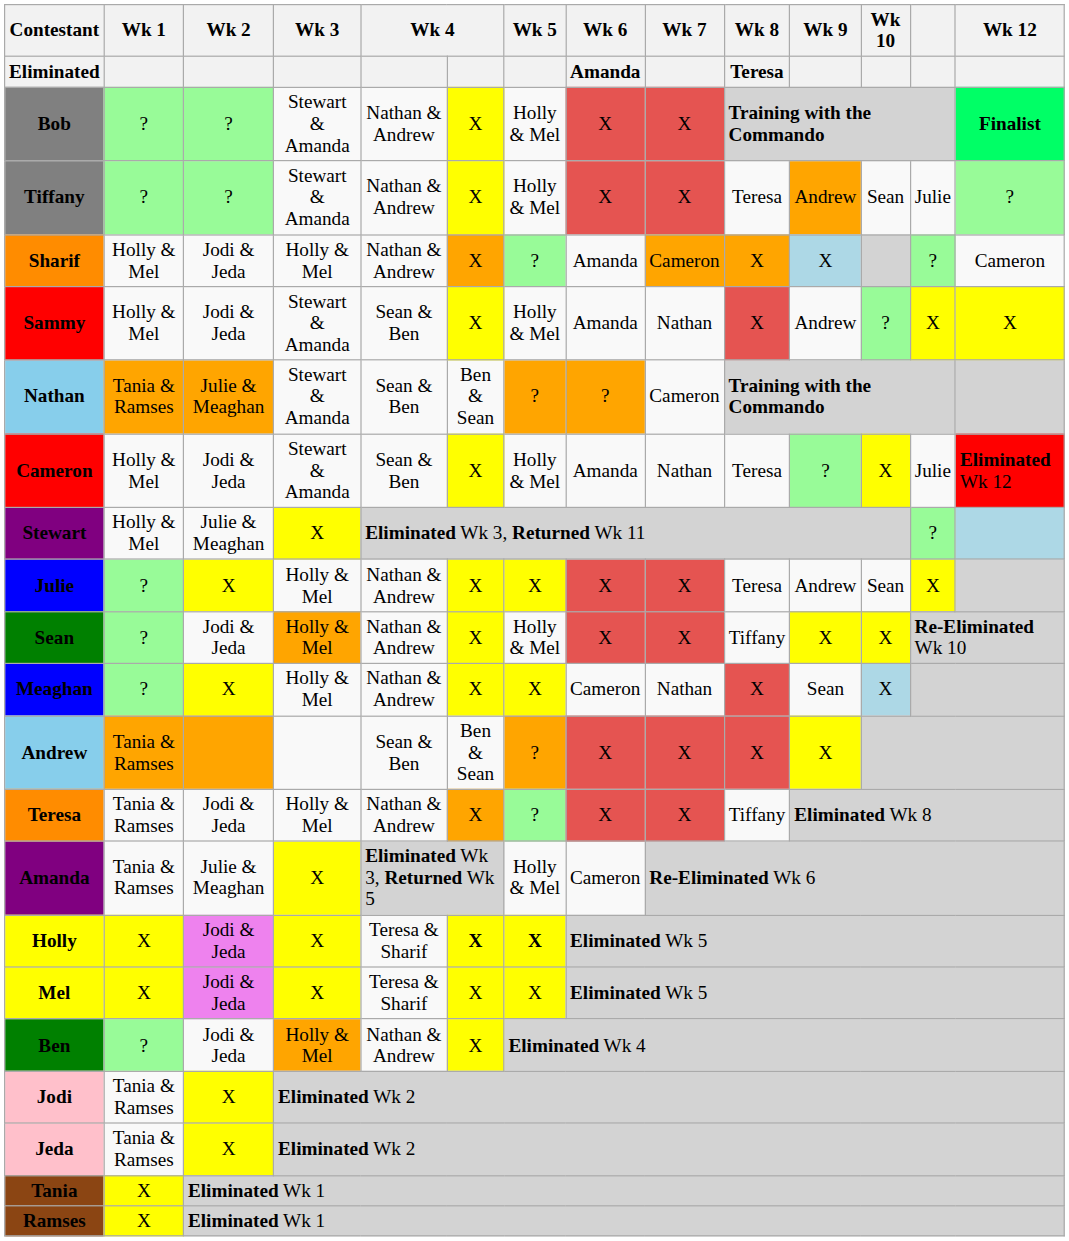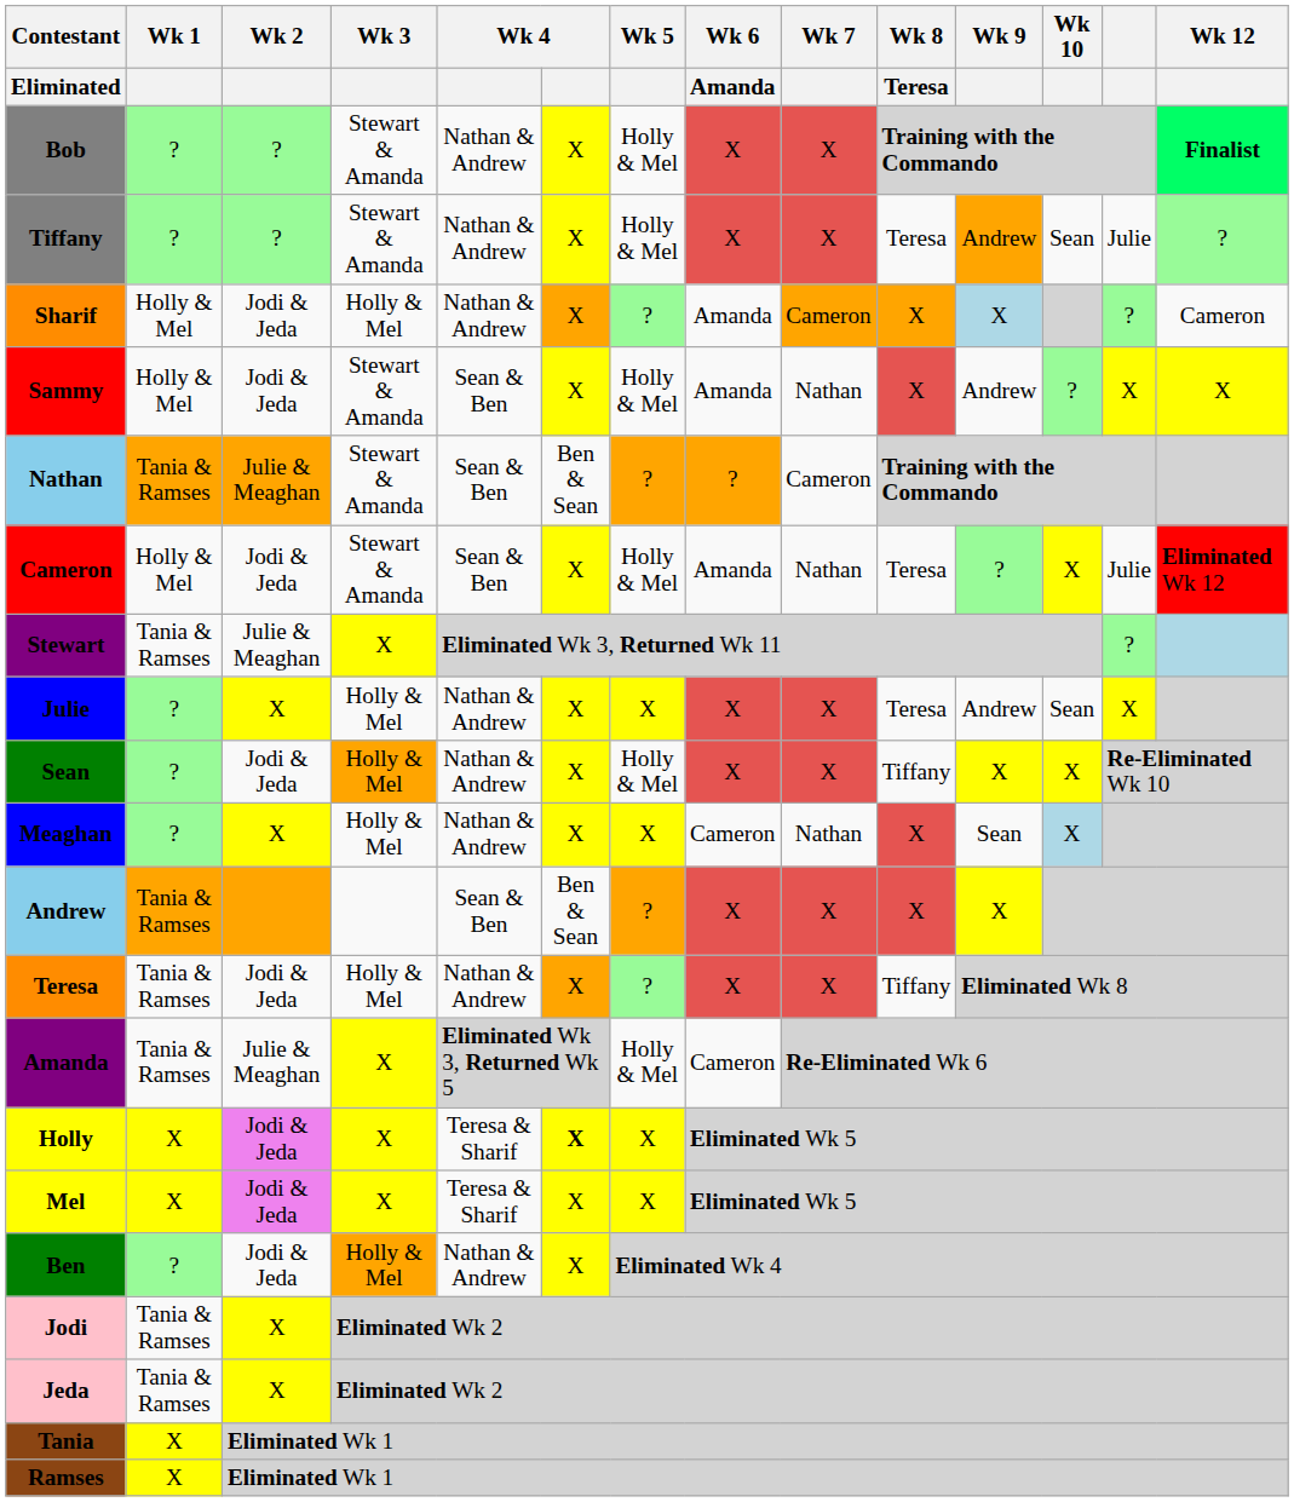Stewart | Wk 1: Holly & Mel -> Tania & Ramses
Holly | Wk 5: bold -> normal
